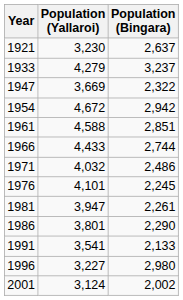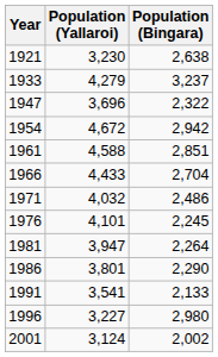1921 | Population (Bingara): 2,637 -> 2,638
1947 | Population (Yallaroi): 3,669 -> 3,696
1966 | Population (Bingara): 2,744 -> 2,704
1981 | Population (Bingara): 2,261 -> 2,264
